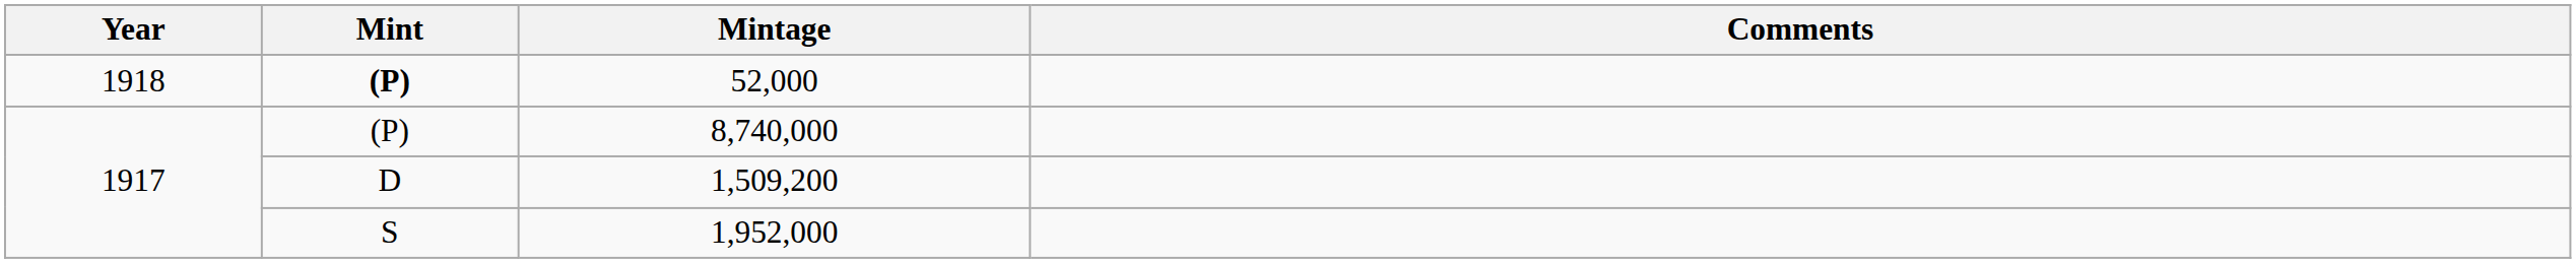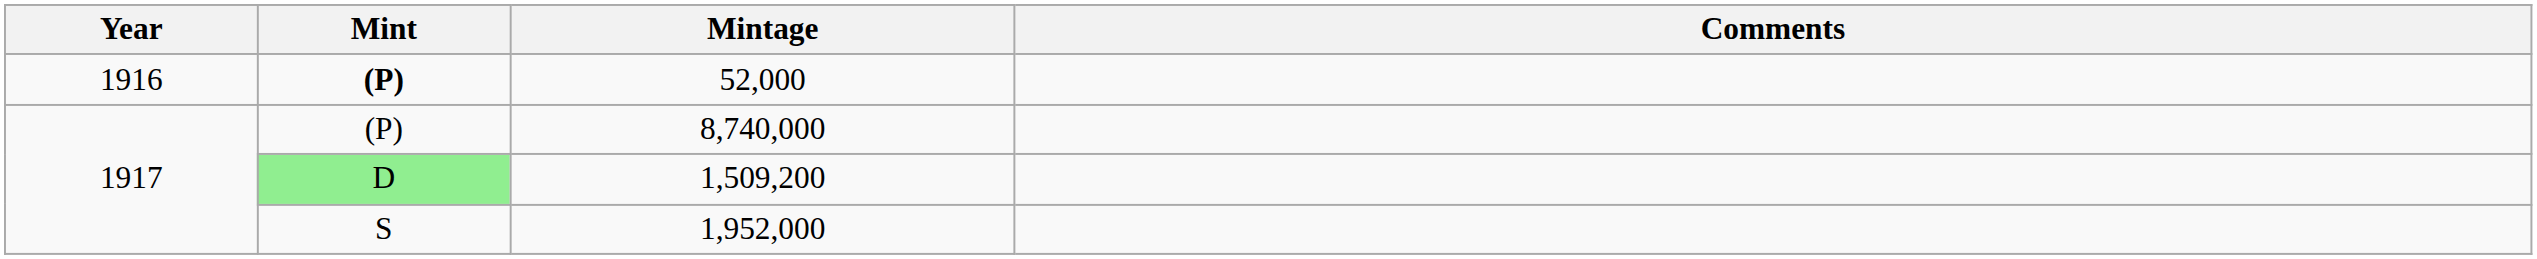52,000 | Year: 1918 -> 1916
1,509,200 | Mint: no background -> lightgreen background
